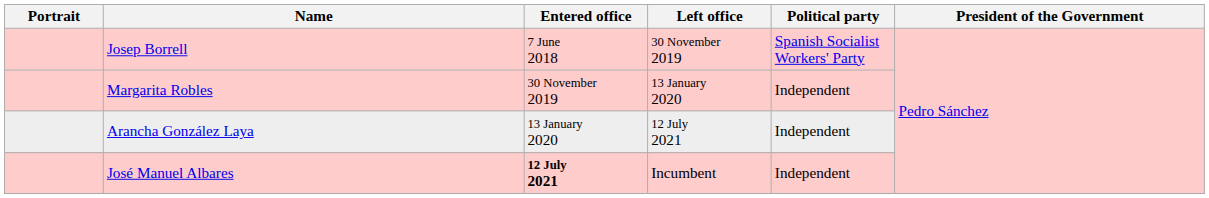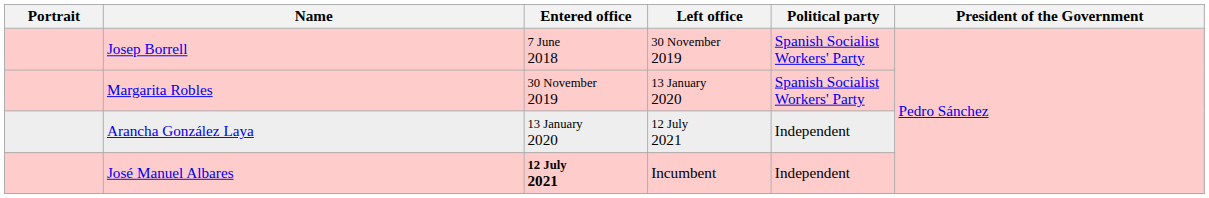Margarita Robles | Political party: Independent -> Spanish Socialist Workers' Party
